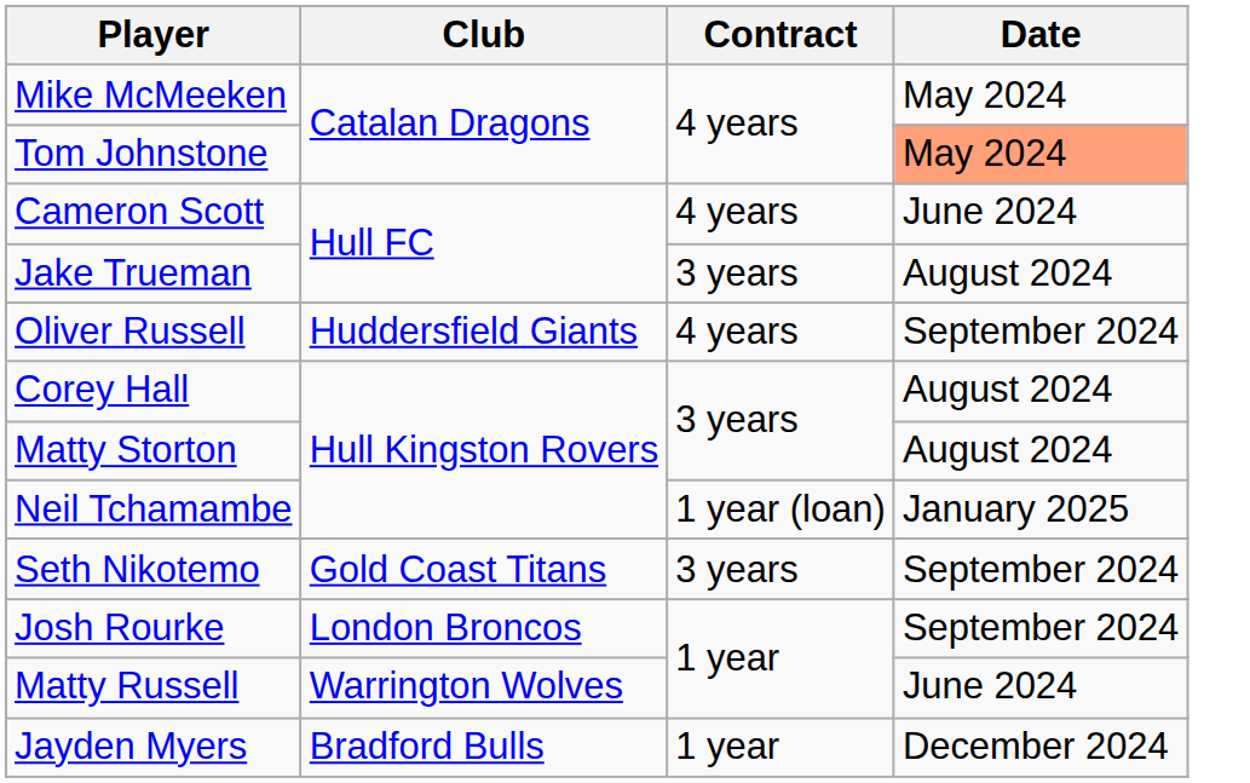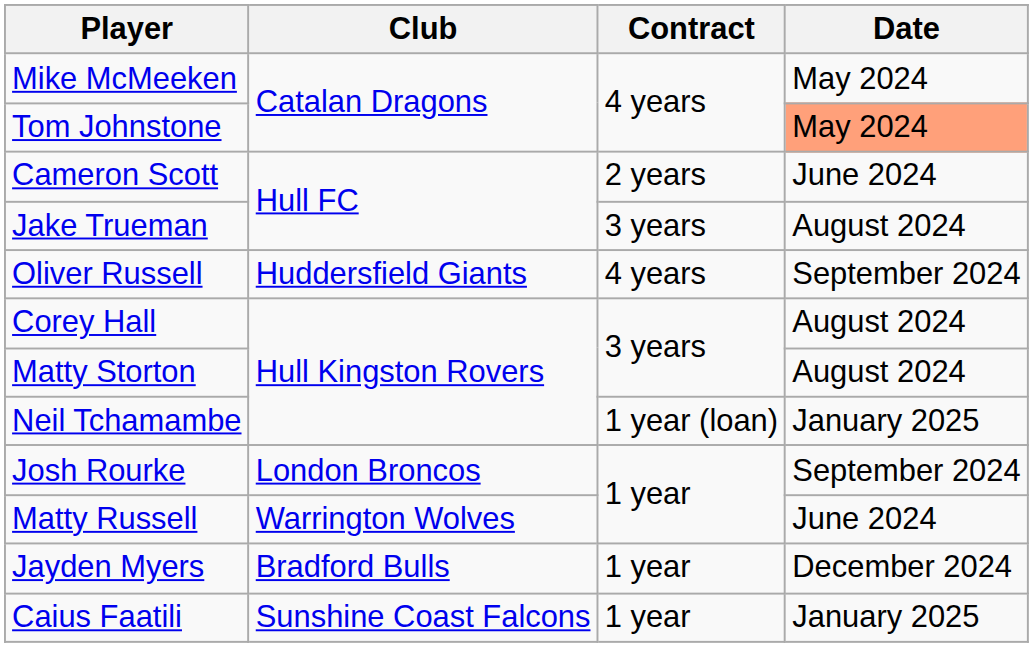Cameron Scott | Contract: 4 years -> 2 years
- row: Seth Nikotemo | Gold Coast Titans | 3 years | September 2024
+ row: Caius Faatili | Sunshine Coast Falcons | 1 year | January 2025
